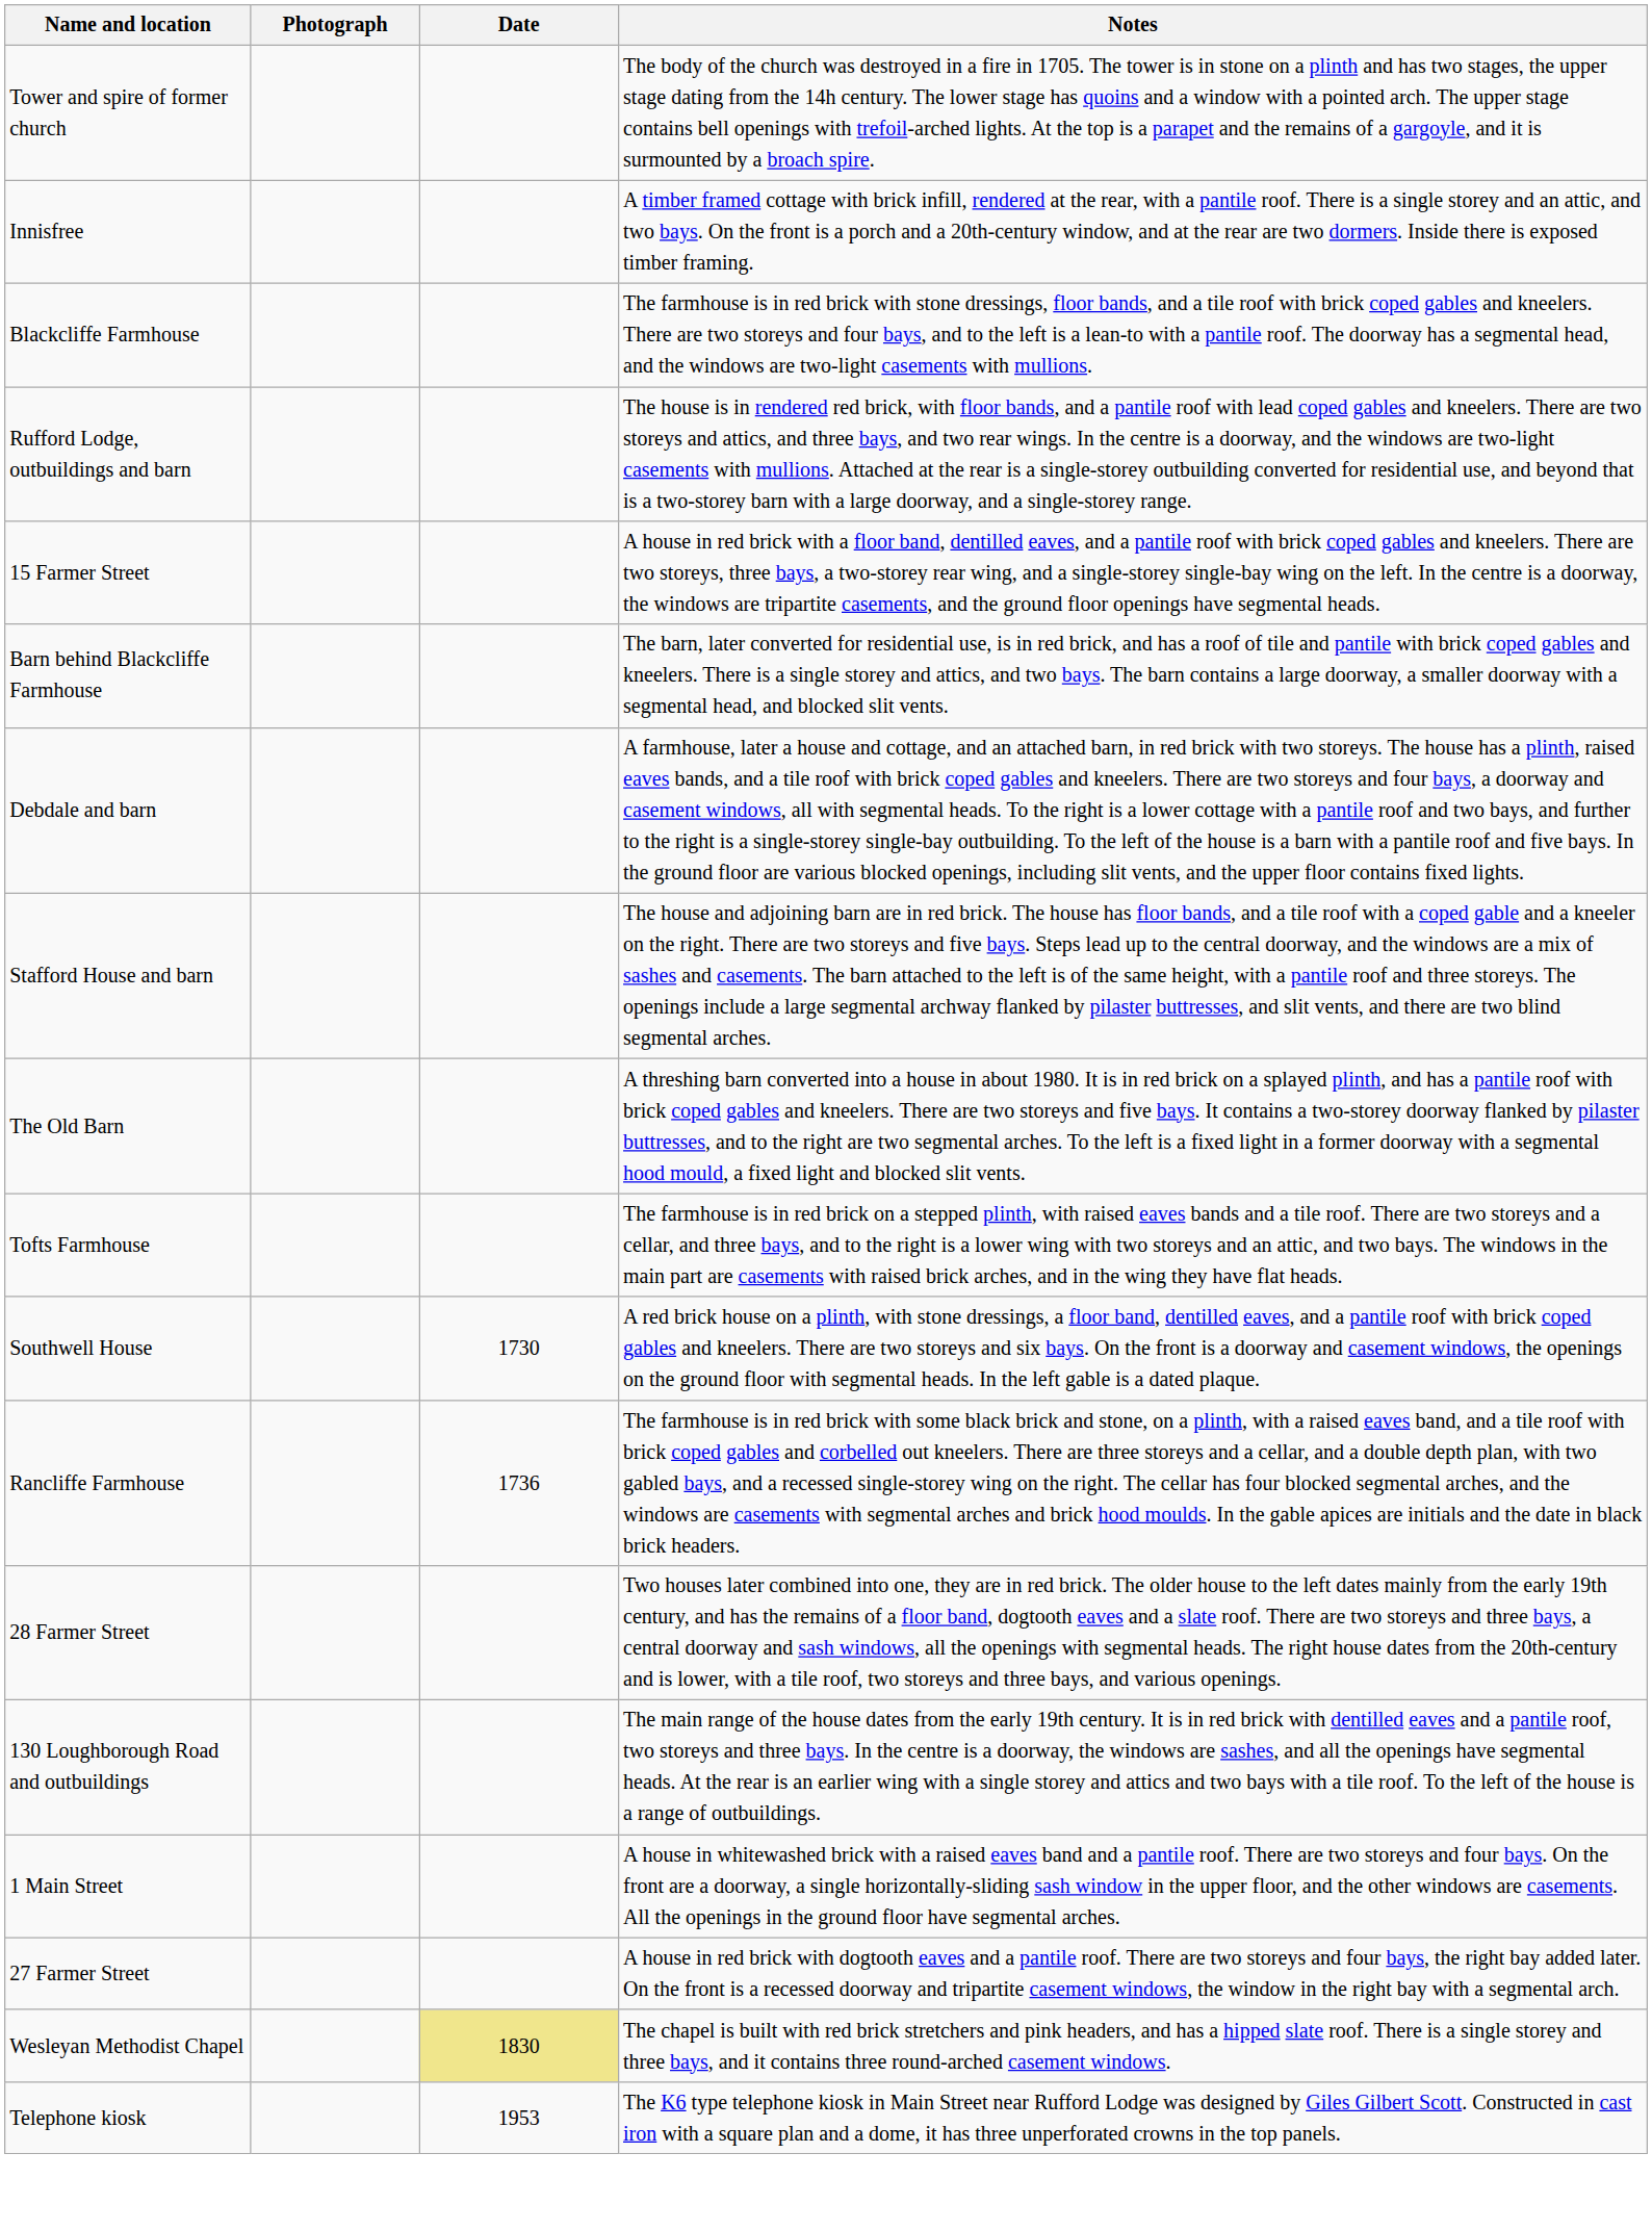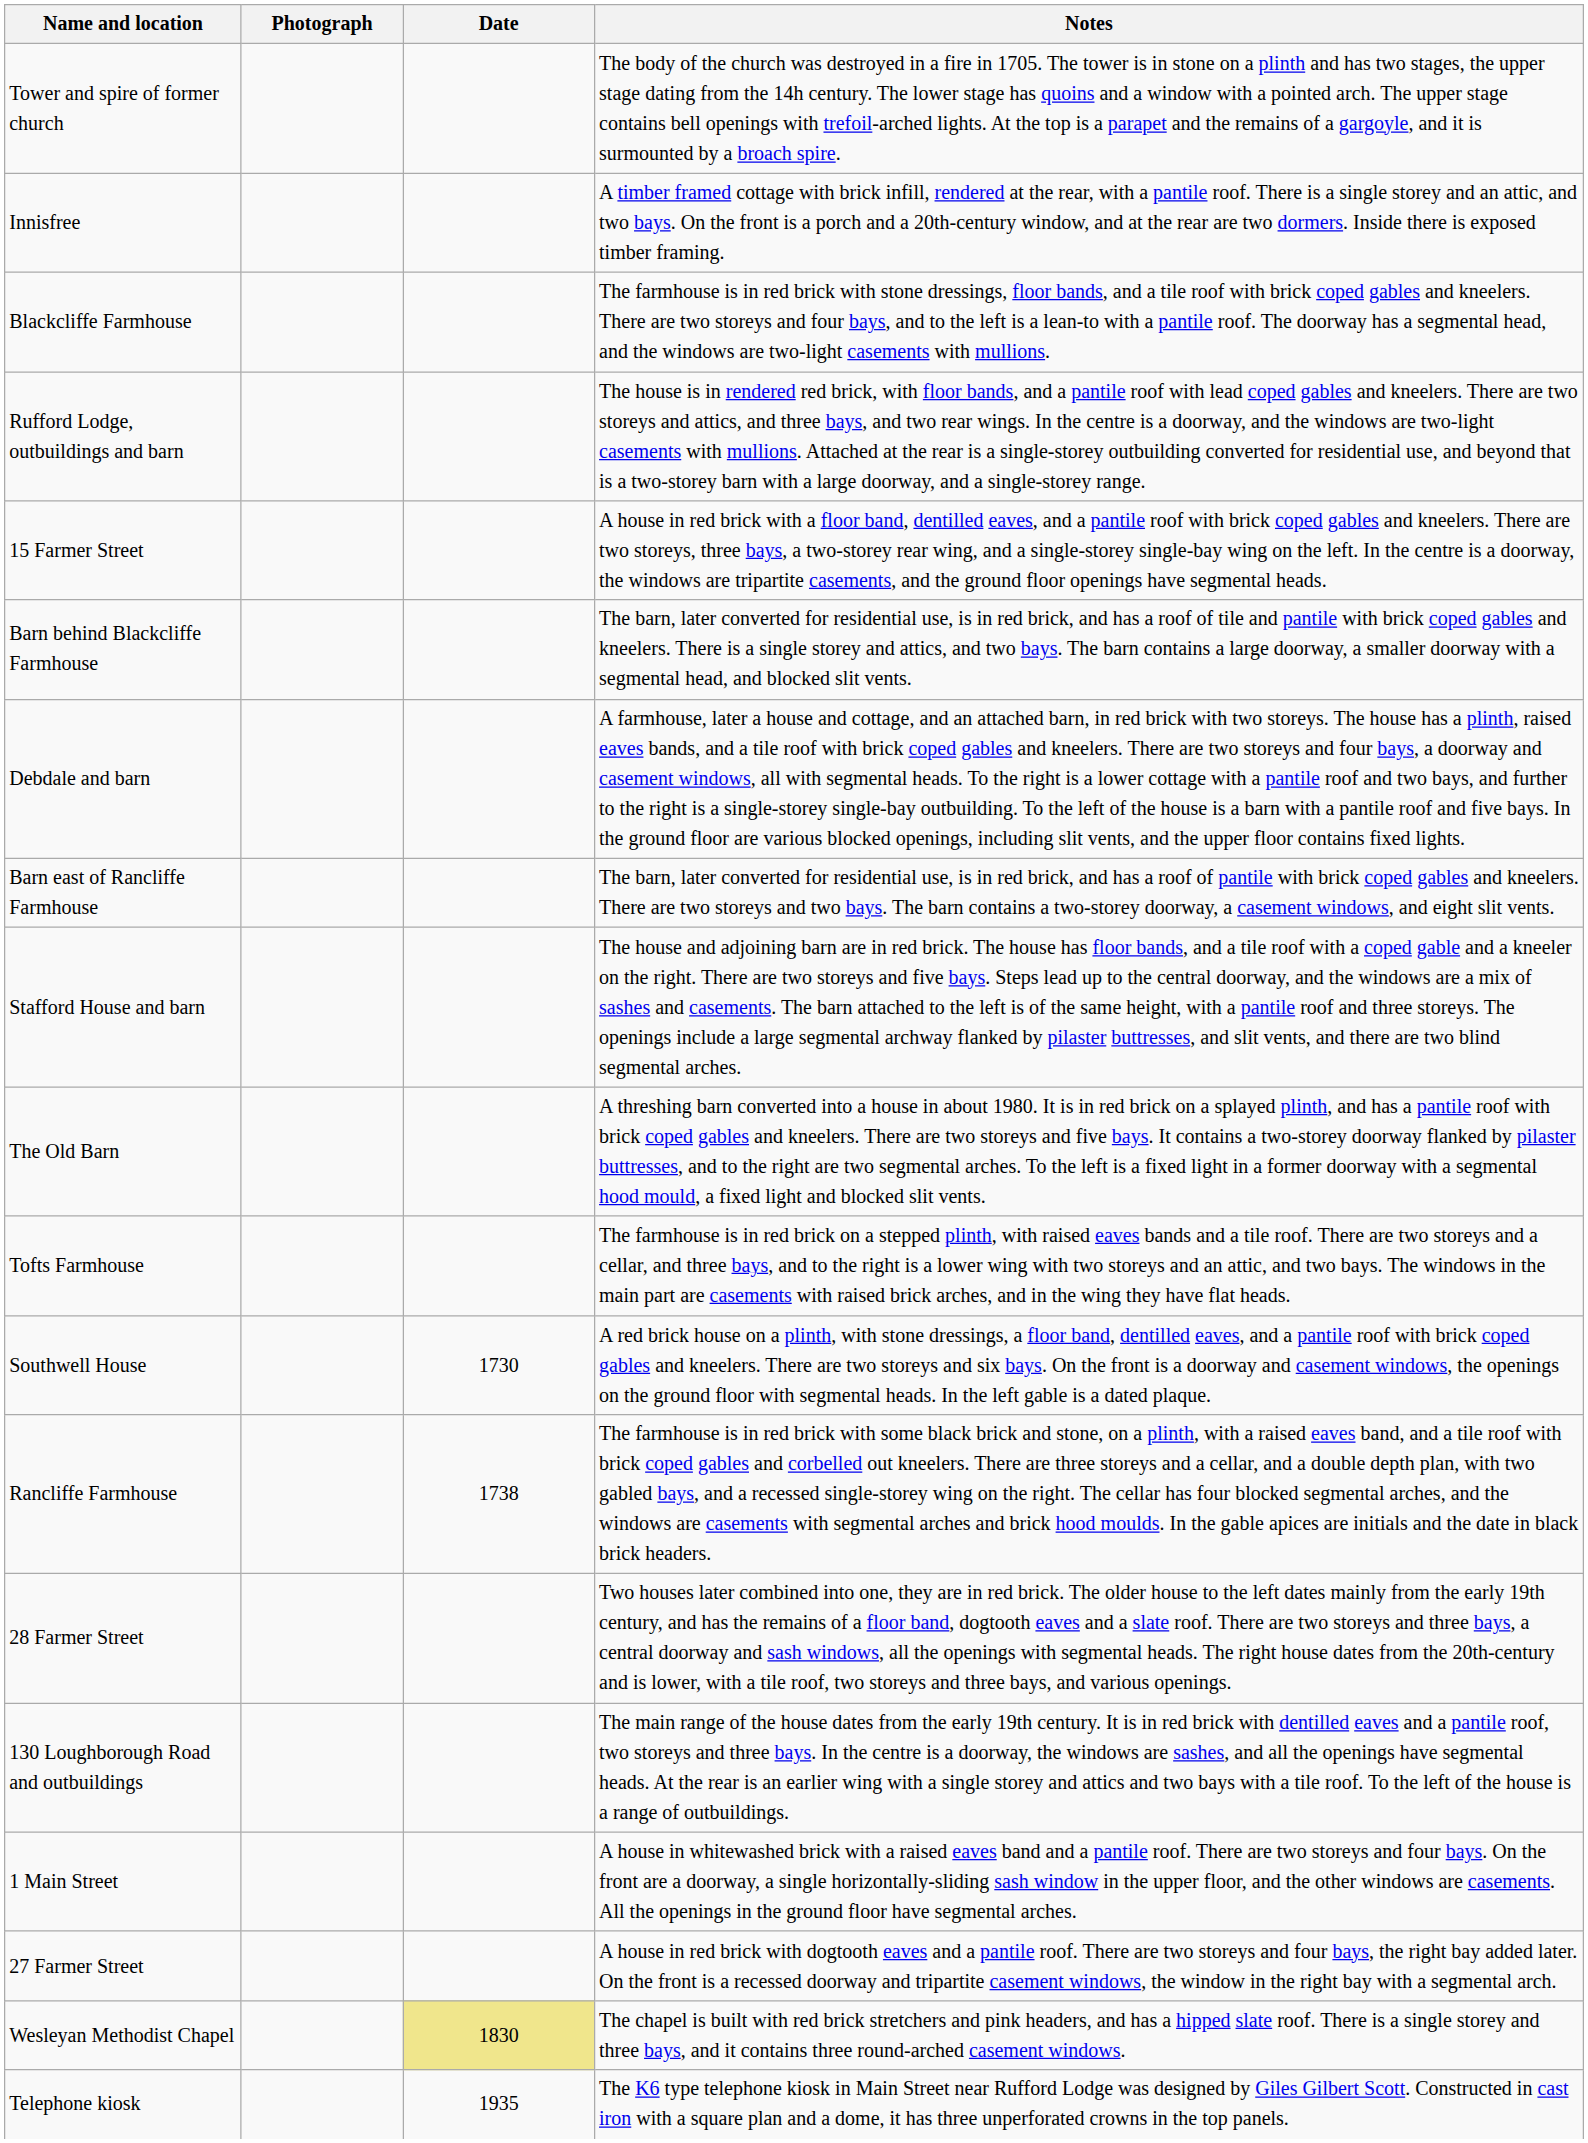+ row: Barn east of Rancliffe Farmhouse | The barn, later converted for residential use, is in red brick, and has a roof of pantile with brick coped gables and kneelers. There are two storeys and two bays. The barn contains a two-storey doorway, a casement windows, and eight slit vents.
Rancliffe Farmhouse | Date: 1736 -> 1738
Telephone kiosk | Date: 1953 -> 1935
